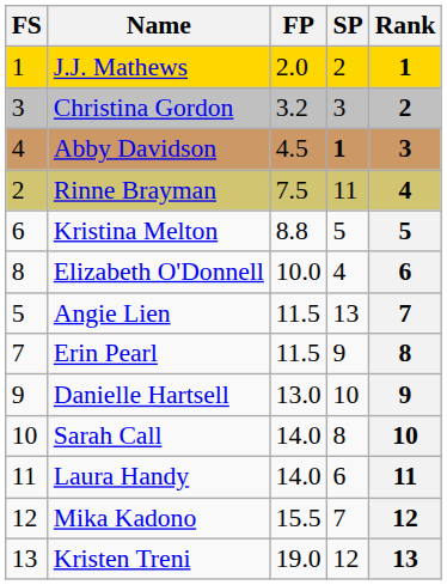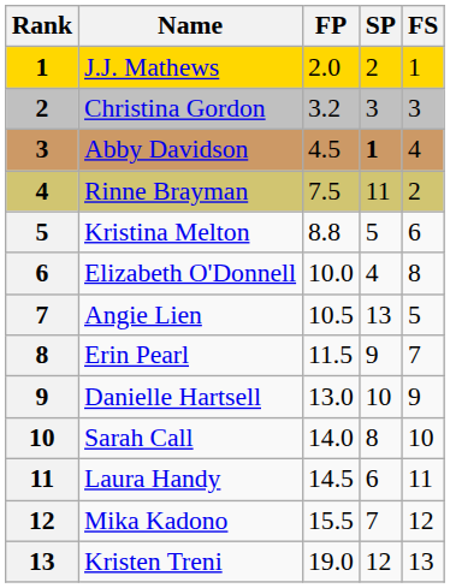columns swapped: Rank <-> FS
Angie Lien | FP: 11.5 -> 10.5
Laura Handy | FP: 14.0 -> 14.5
